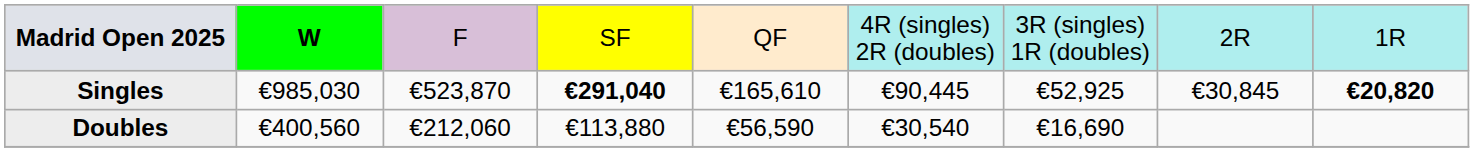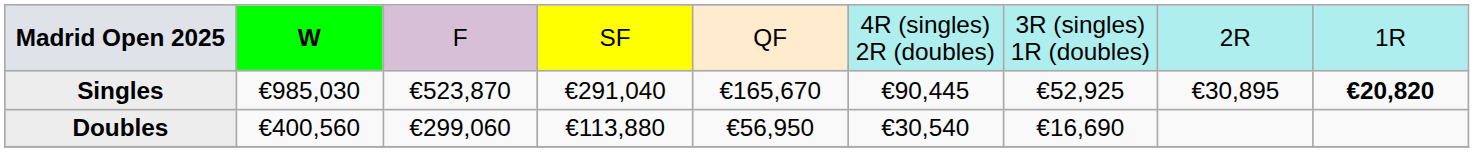Singles | column 4: bold -> normal
Singles | column 5: €165,610 -> €165,670
Singles | column 8: €30,845 -> €30,895
Doubles | column 3: €212,060 -> €299,060
Doubles | column 5: €56,590 -> €56,950
